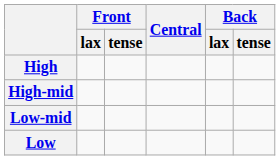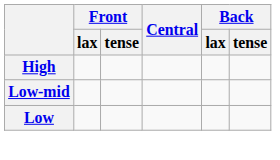- row: High-mid
